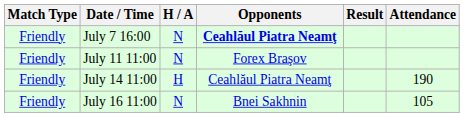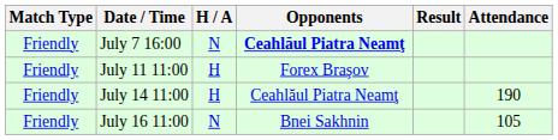July 11 11:00 | H / A: N -> H
